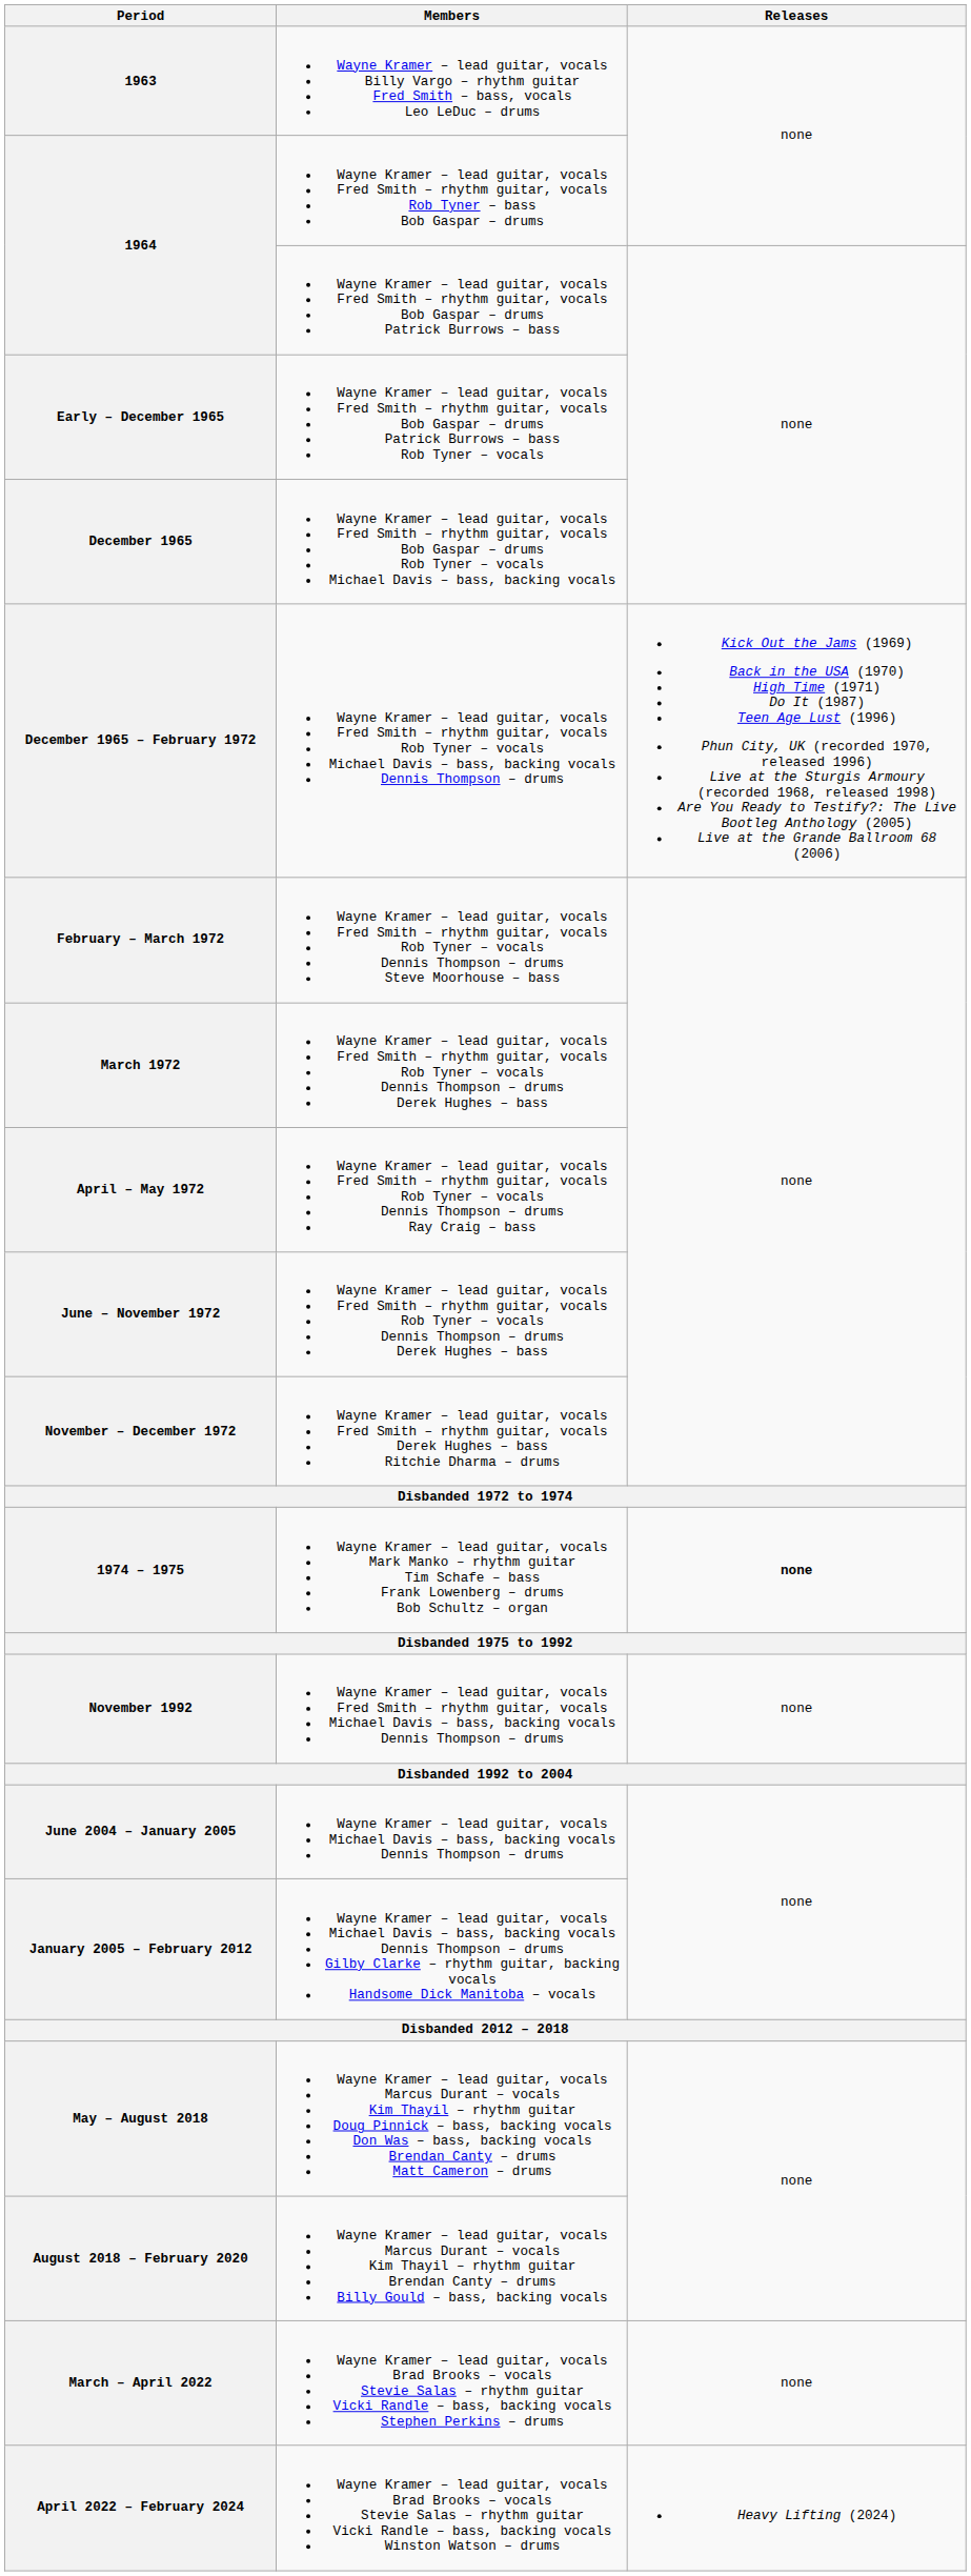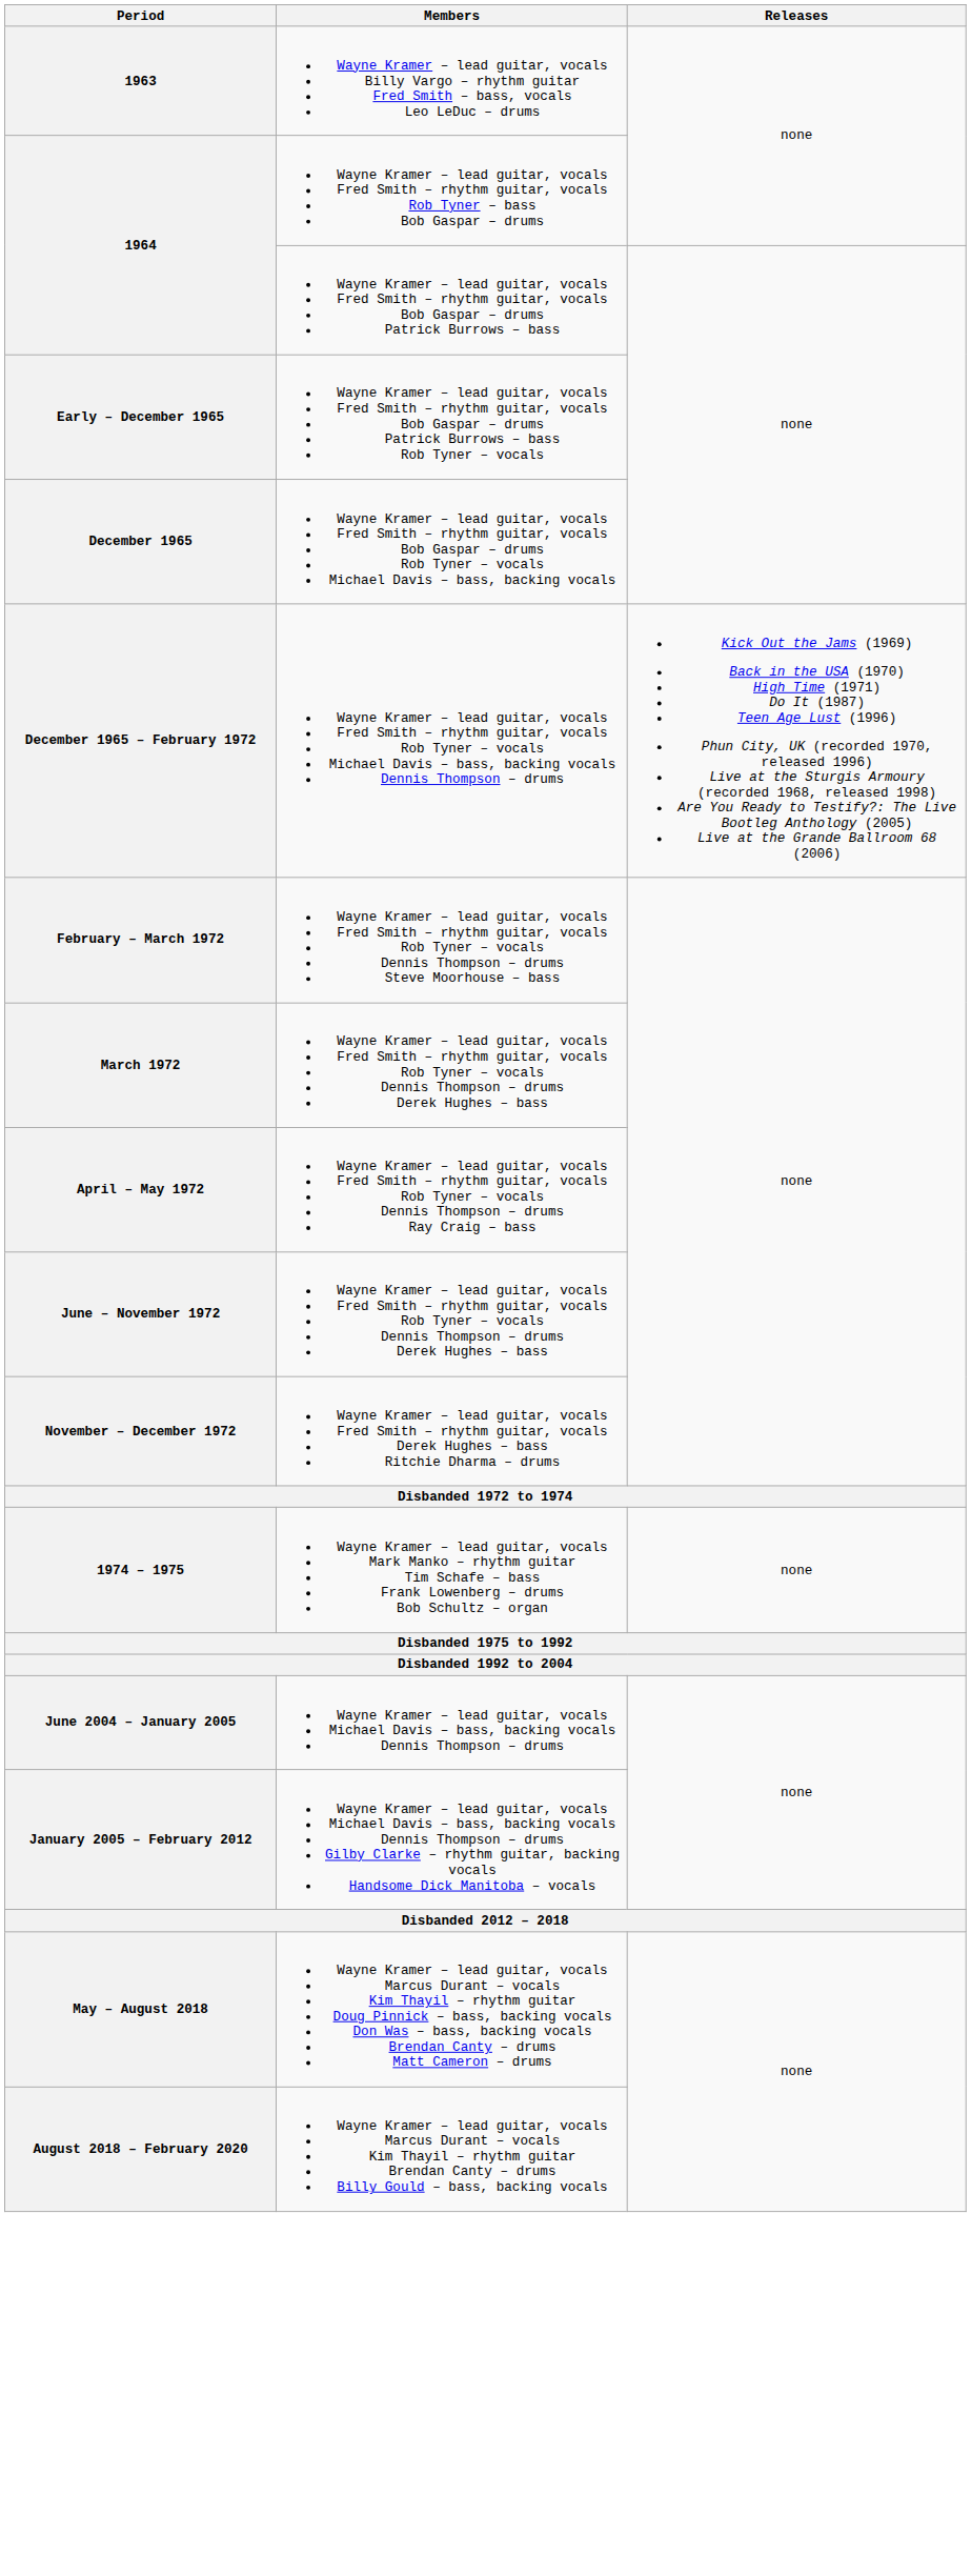1974 – 1975 | Releases: bold -> normal
- row: November 1992 | Wayne Kramer – lead guitar, vocals Fred Smith – rhythm guitar, vocals Michael Davis – bass, backing vocals Dennis Thompson – drums | none
- row: March – April 2022 | Wayne Kramer – lead guitar, vocals Brad Brooks – vocals Stevie Salas – rhythm guitar Vicki Randle – bass, backing vocals Stephen Perkins – drums | none
- row: April 2022 – February 2024 | Wayne Kramer – lead guitar, vocals Brad Brooks – vocals Stevie Salas – rhythm guitar Vicki Randle – bass, backing vocals Winston Watson – drums | Heavy Lifting (2024)
